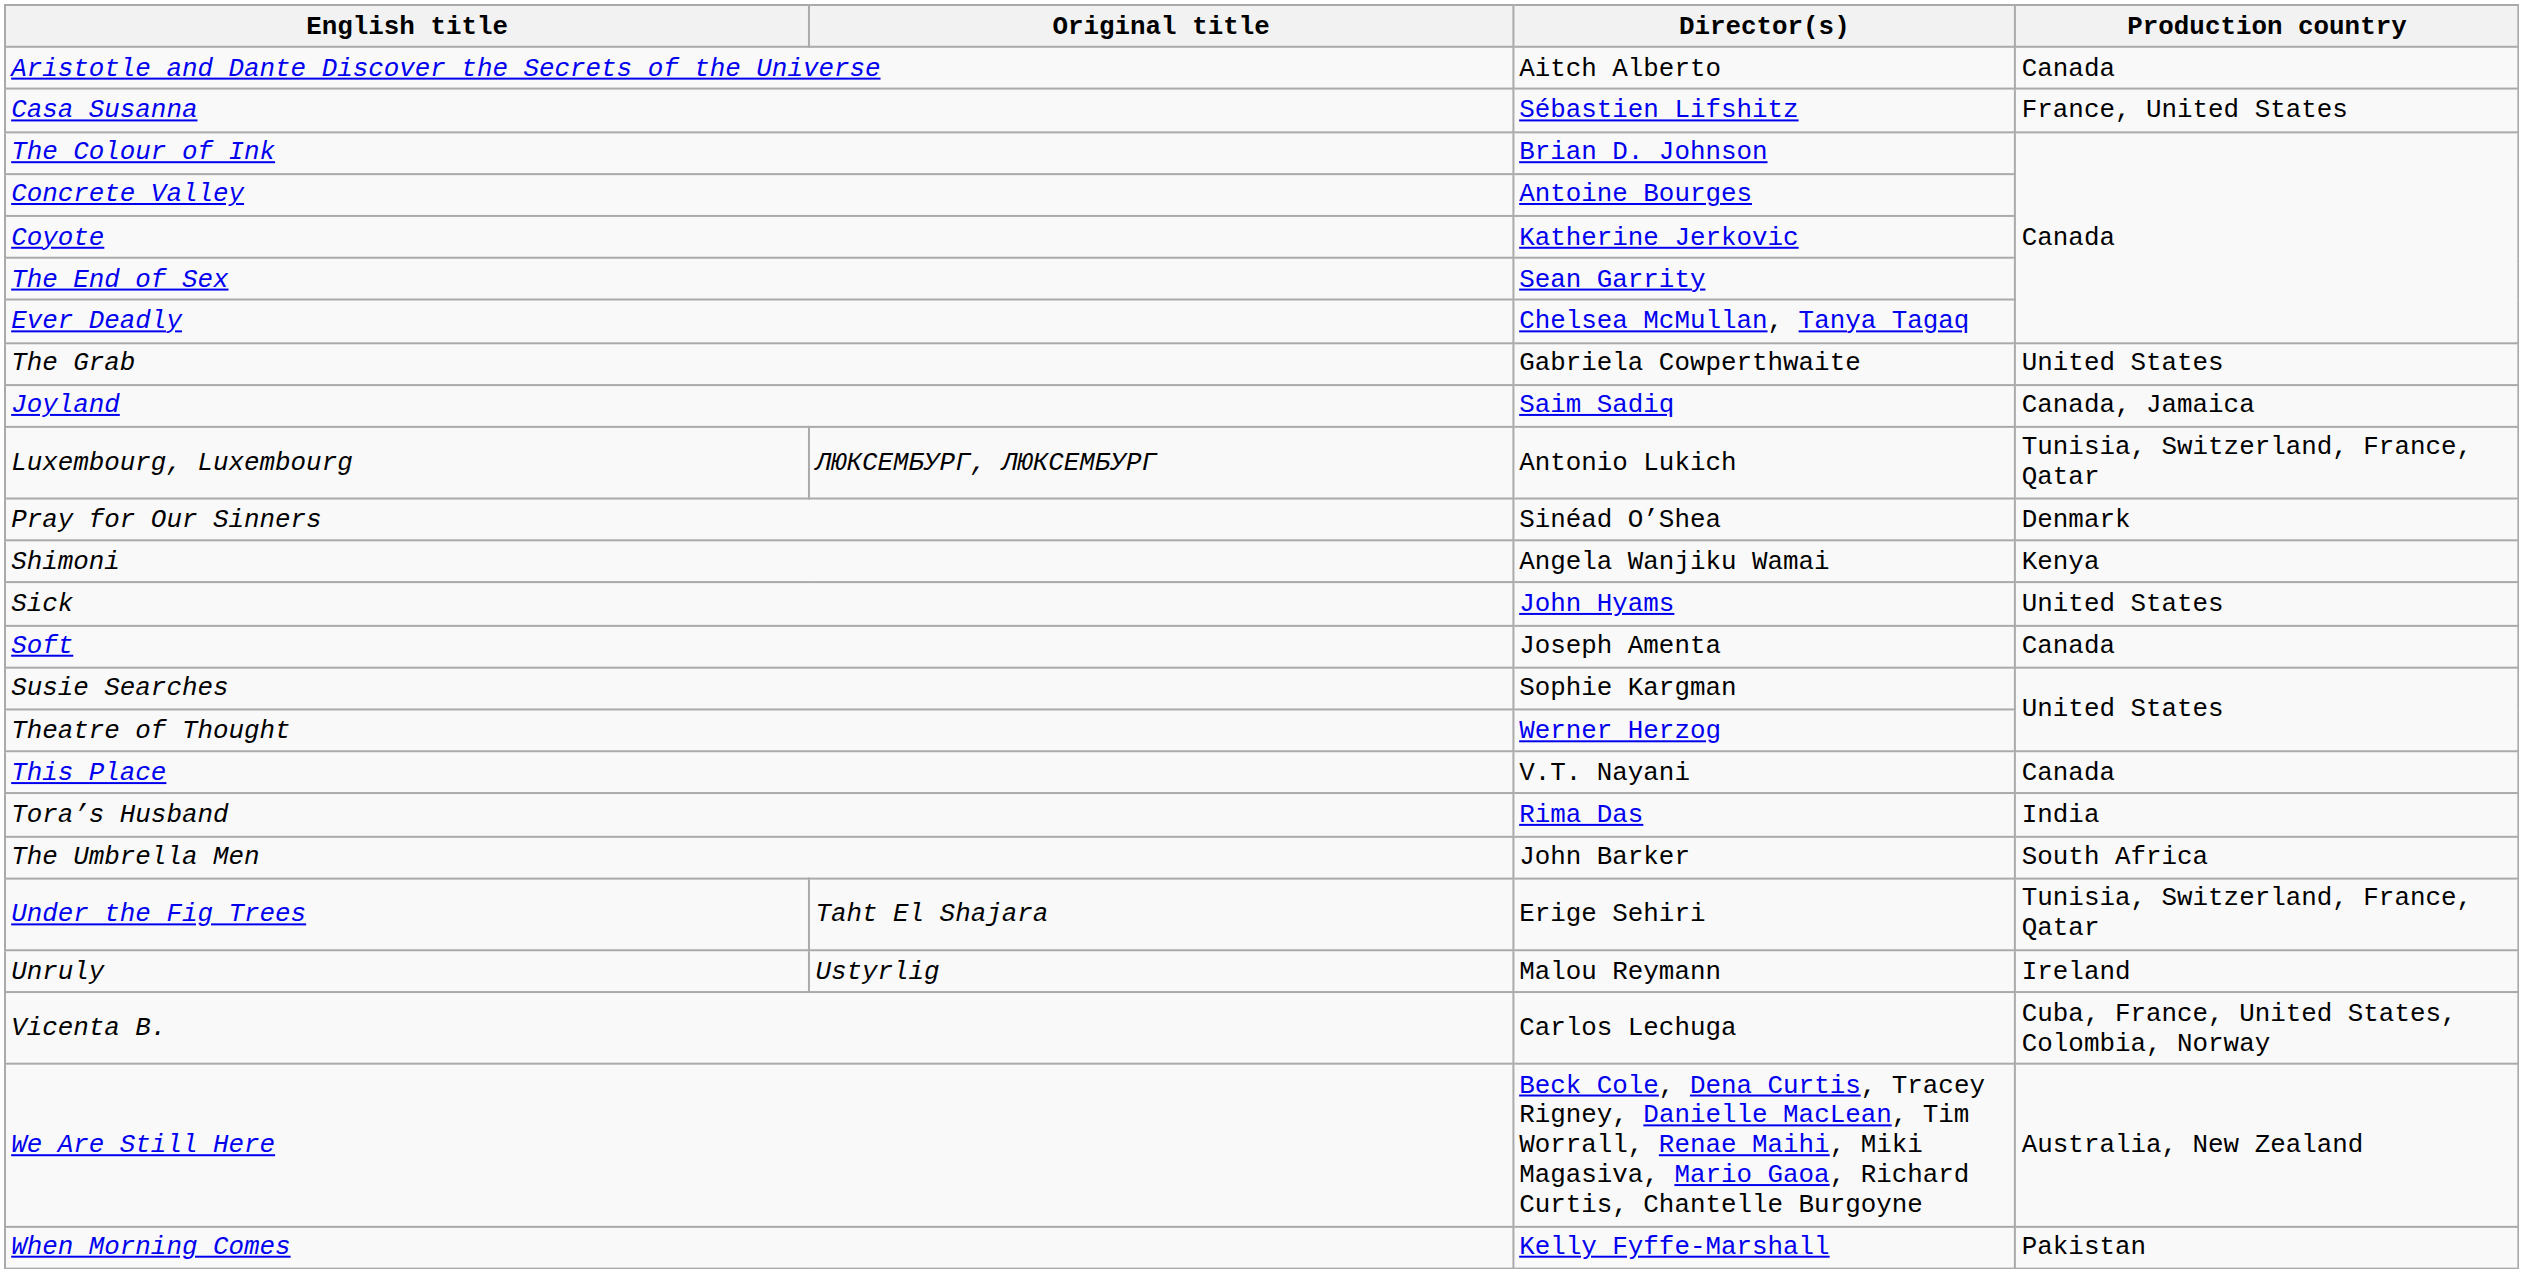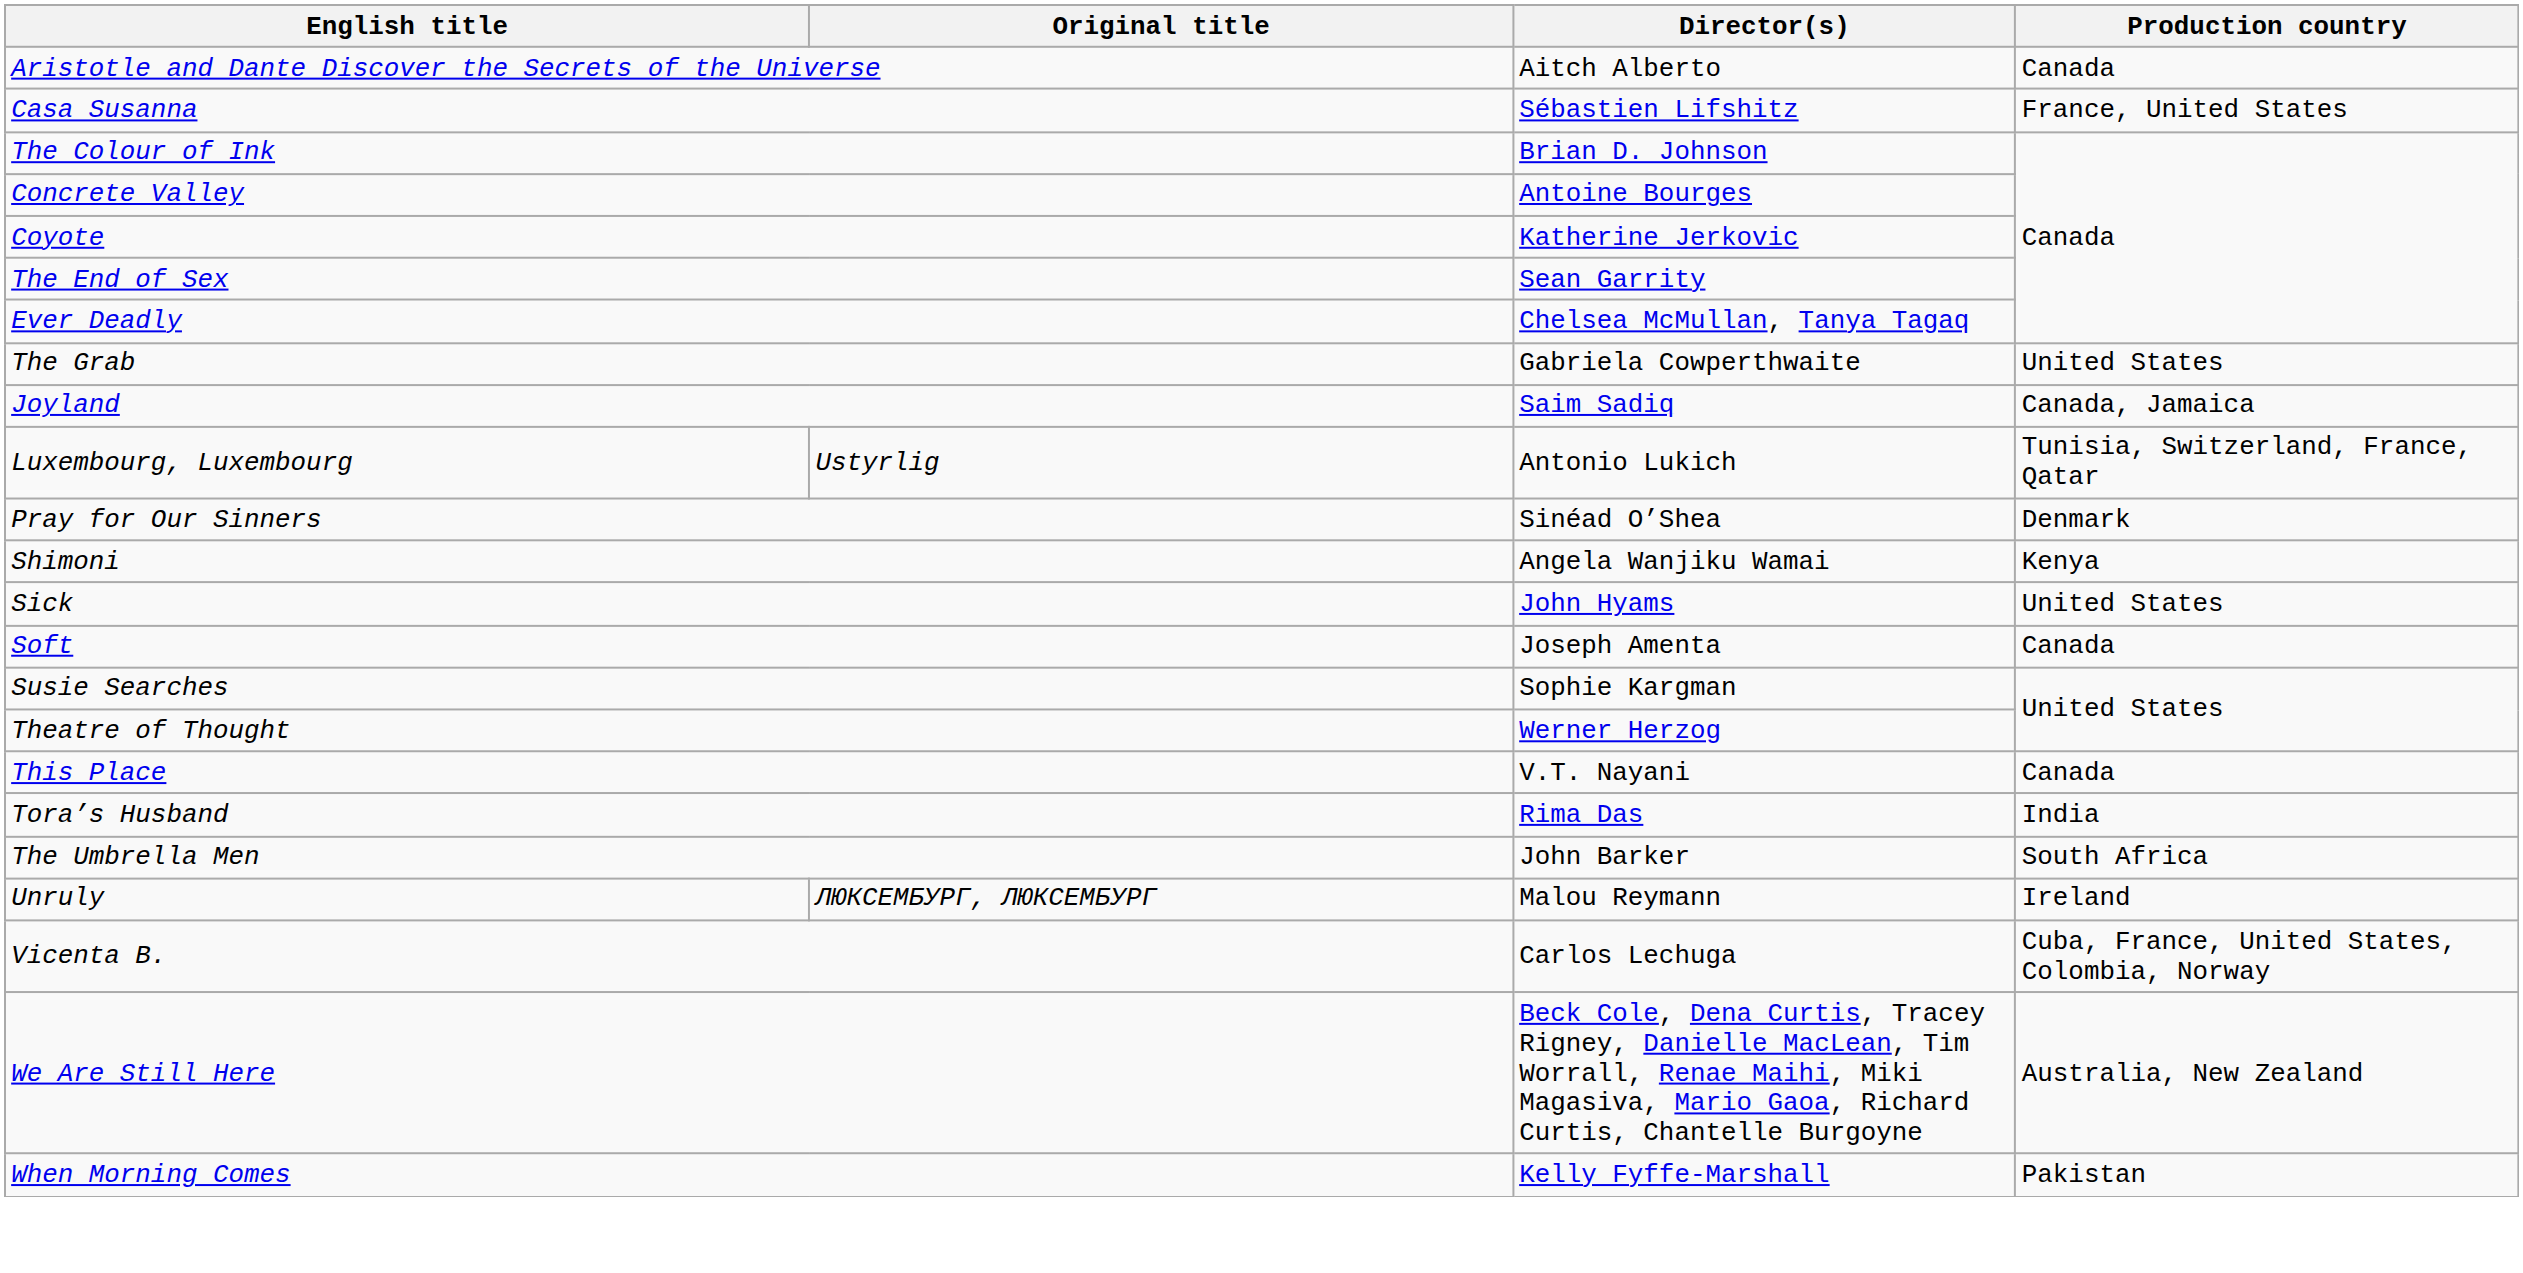Luxembourg, Luxembourg | Original title: ЛЮКСЕМБУРГ, ЛЮКСЕМБУРГ -> Ustyrlig
- row: Under the Fig Trees | Taht El Shajara | Erige Sehiri | Tunisia, Switzerland, France, Qatar
Unruly | Original title: Ustyrlig -> ЛЮКСЕМБУРГ, ЛЮКСЕМБУРГ
